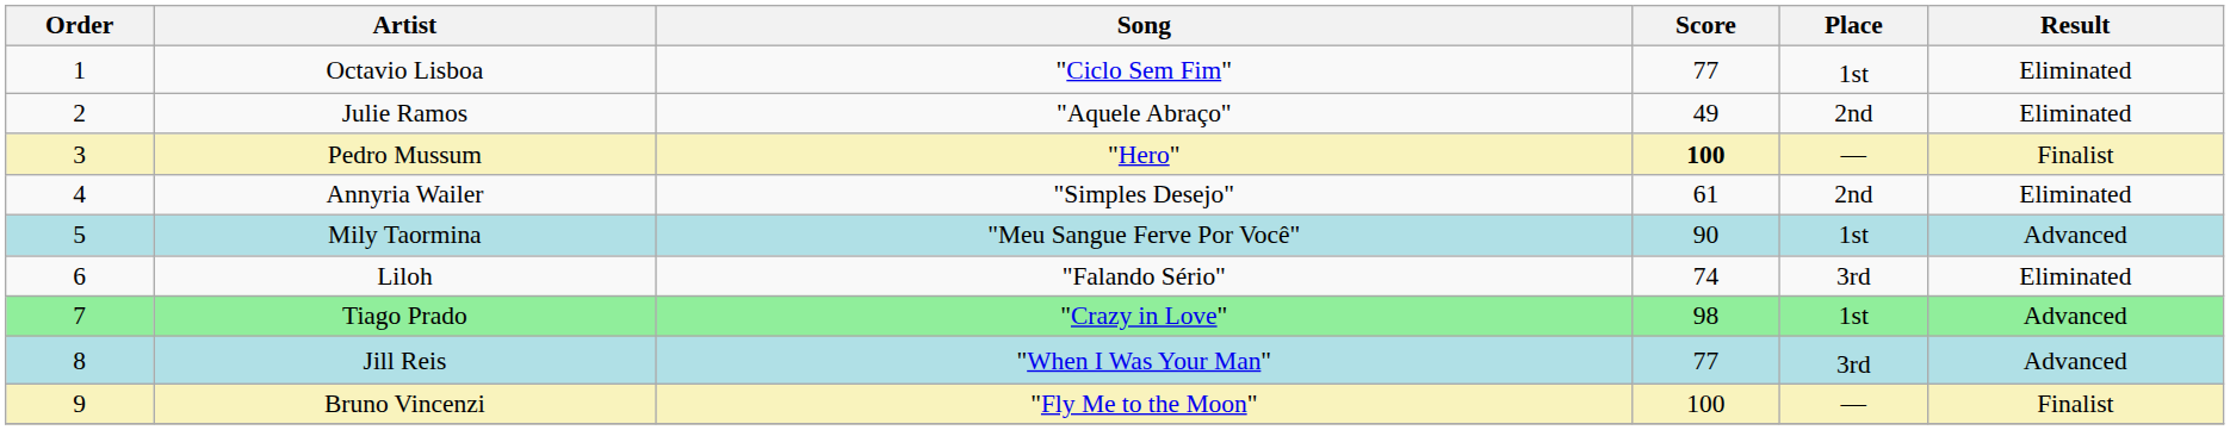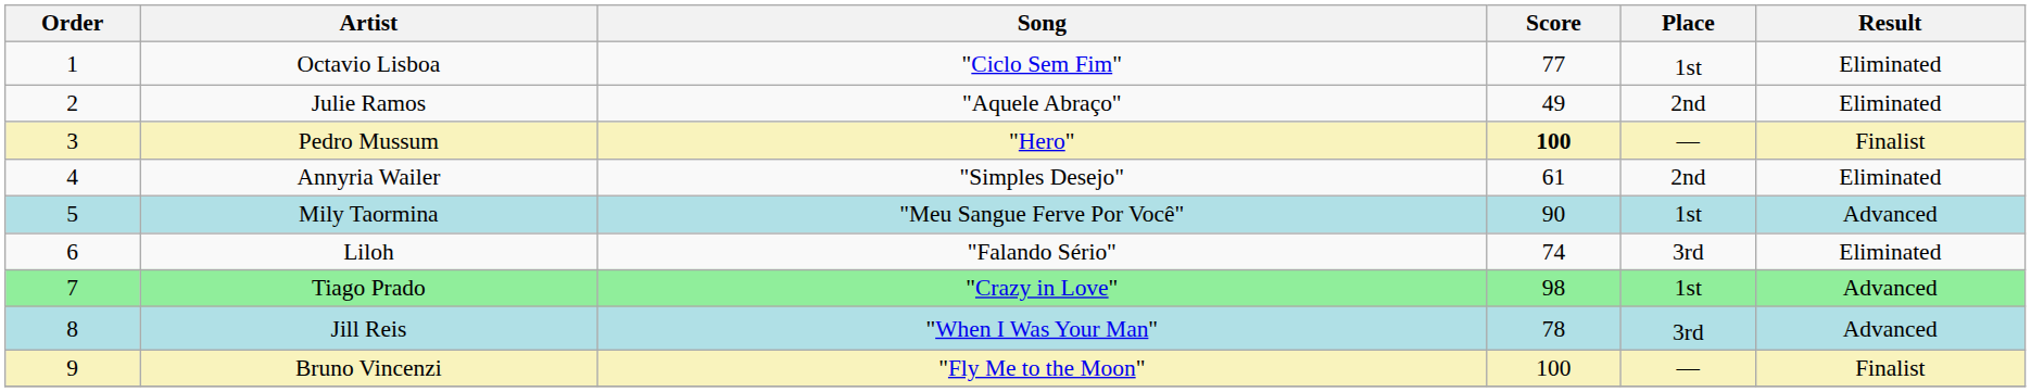Jill Reis | Score: 77 -> 78
